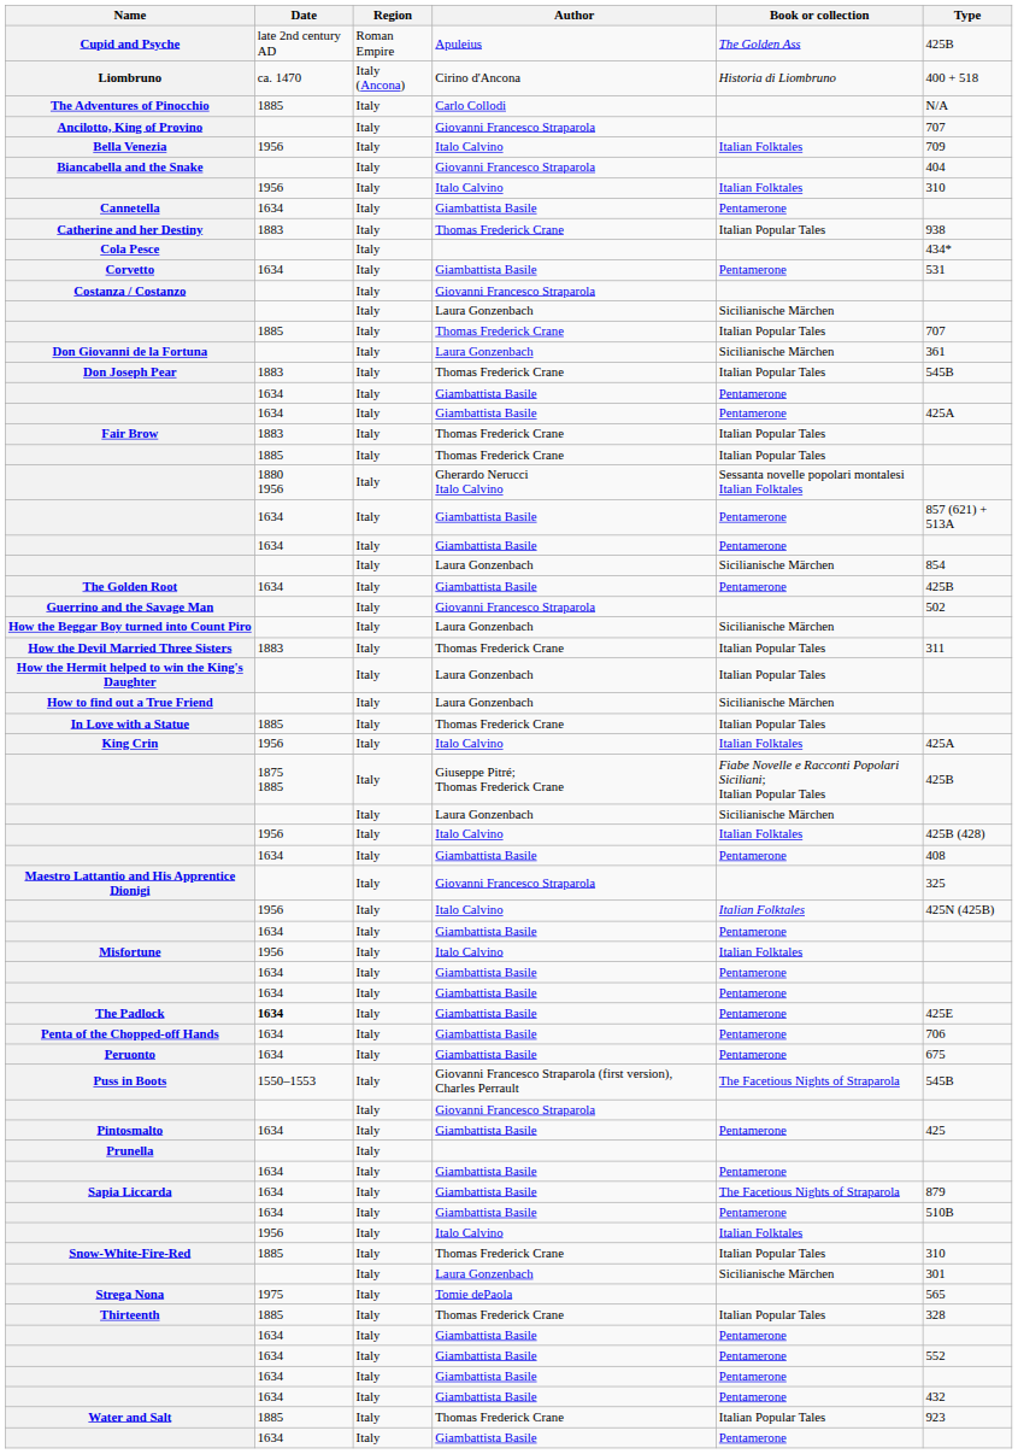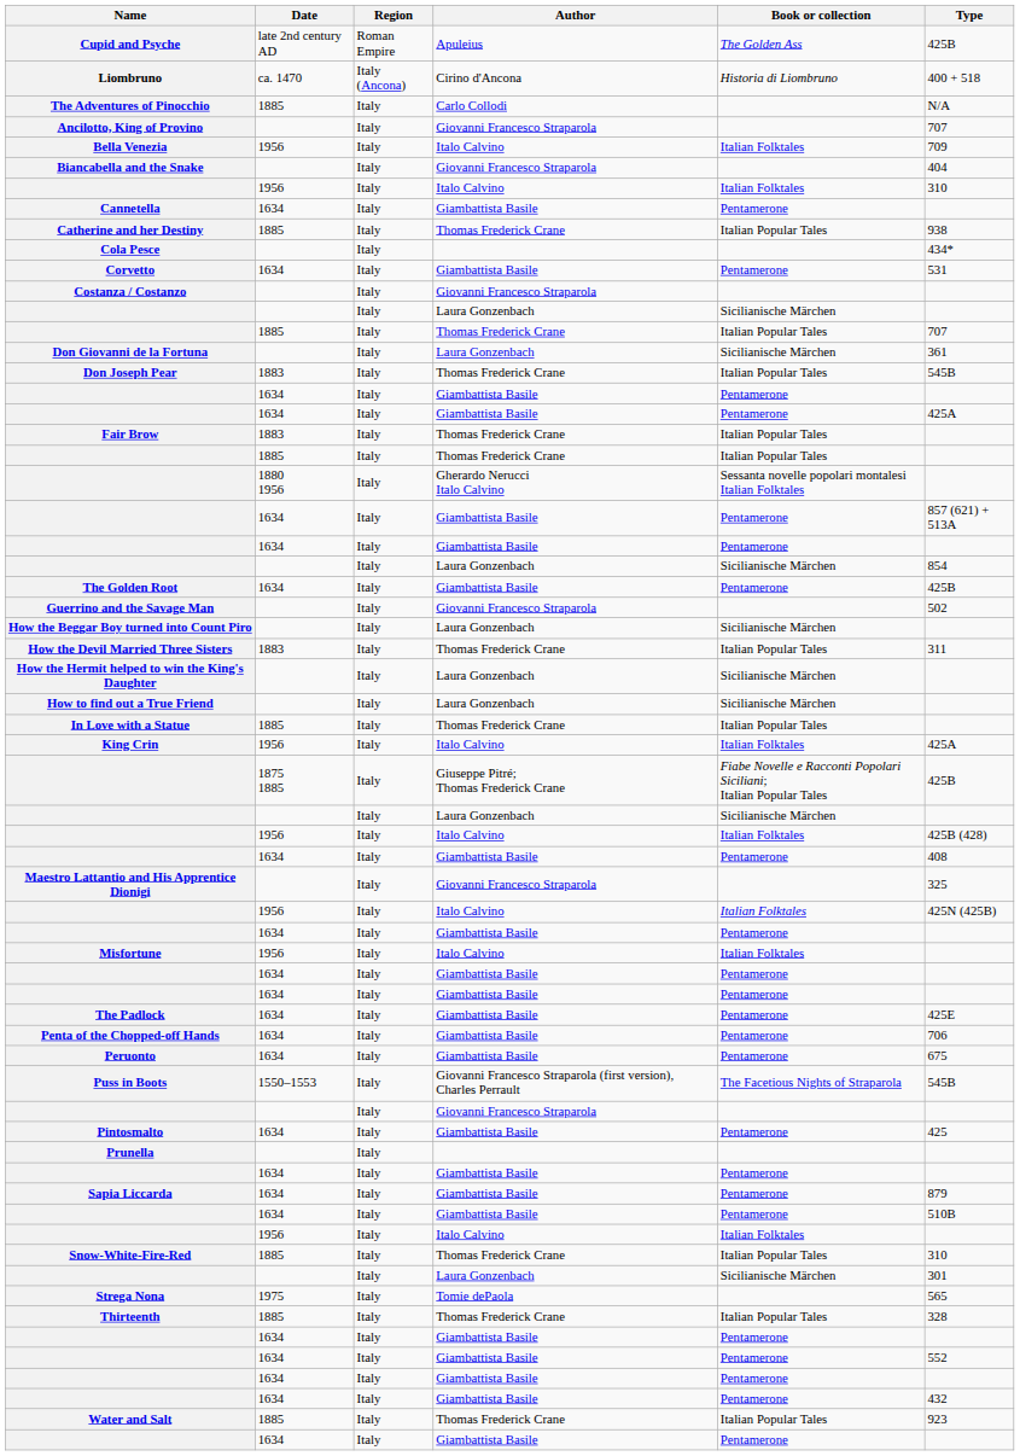Catherine and her Destiny | Date: 1883 -> 1885
How the Hermit helped to win the King's Daughter | Book or collection: Italian Popular Tales -> Sicilianische Märchen
The Padlock | Date: bold -> normal
Sapia Liccarda | Book or collection: The Facetious Nights of Straparola -> Pentamerone
